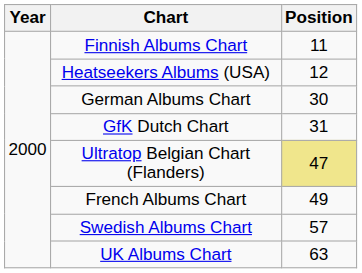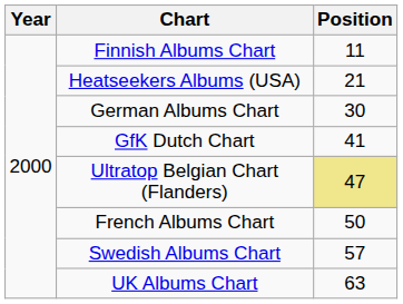Heatseekers Albums (USA) | Position: 12 -> 21
GfK Dutch Chart | Position: 31 -> 41
French Albums Chart | Position: 49 -> 50
